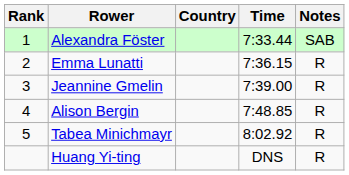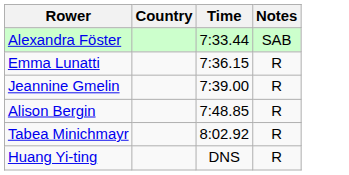- column: Rank | 1 | 2 | 3 | 4 | 5
